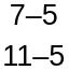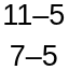rows swapped: 7–5 <-> 11–5
